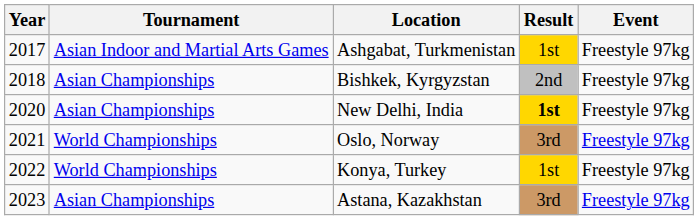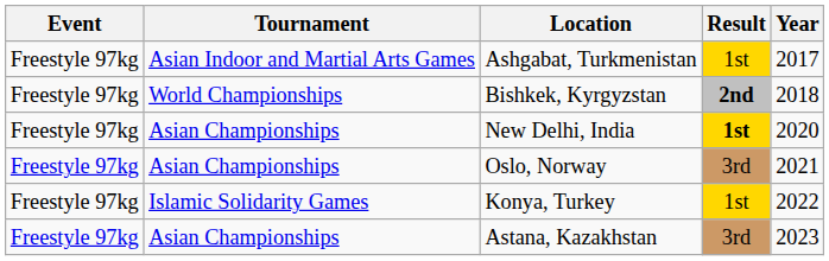columns swapped: Year <-> Event
Bishkek, Kyrgyzstan | Tournament: Asian Championships -> World Championships
Bishkek, Kyrgyzstan | Result: normal -> bold
Oslo, Norway | Tournament: World Championships -> Asian Championships
Konya, Turkey | Tournament: World Championships -> Islamic Solidarity Games
